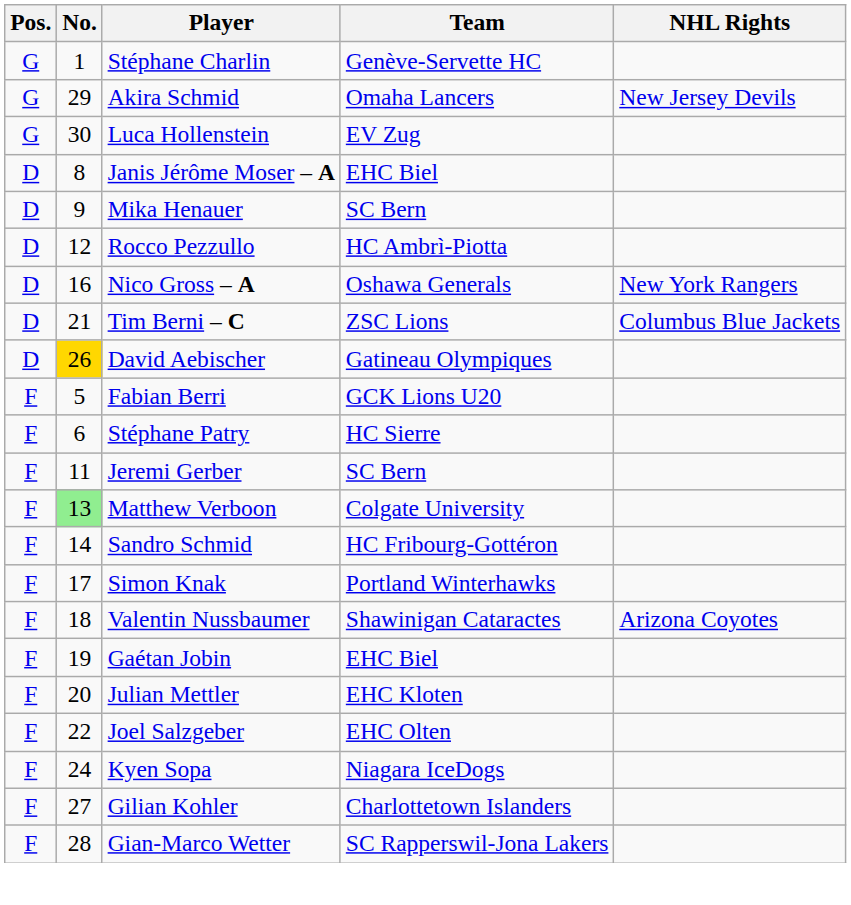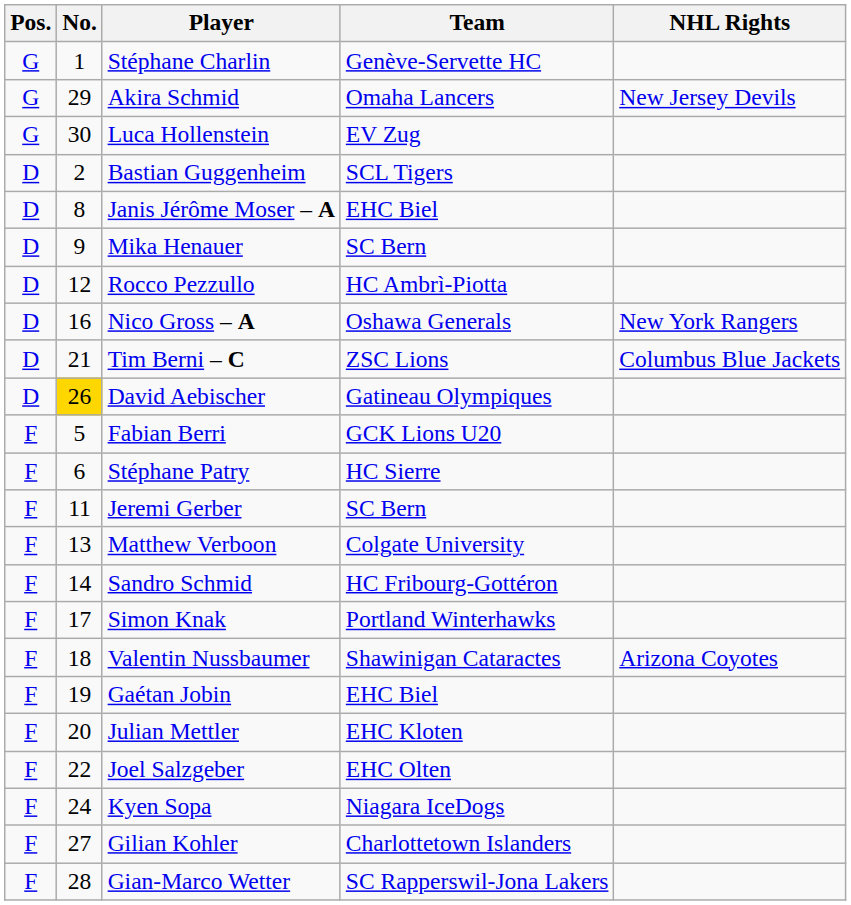+ row: D | 2 | Bastian Guggenheim | SCL Tigers
Matthew Verboon | No.: lightgreen background -> no background
